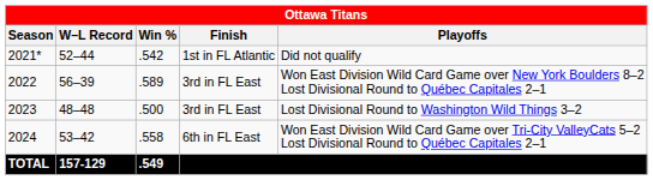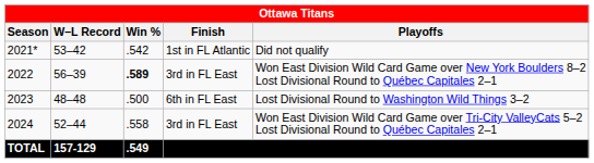2021* | W–L Record: 52–44 -> 53–42
2022 | Win %: normal -> bold
2023 | Finish: 3rd in FL East -> 6th in FL East
2024 | W–L Record: 53–42 -> 52–44
2024 | Finish: 6th in FL East -> 3rd in FL East
